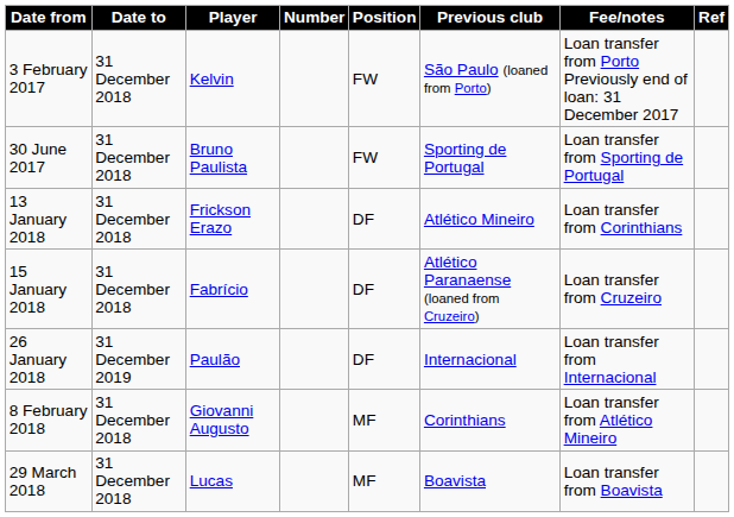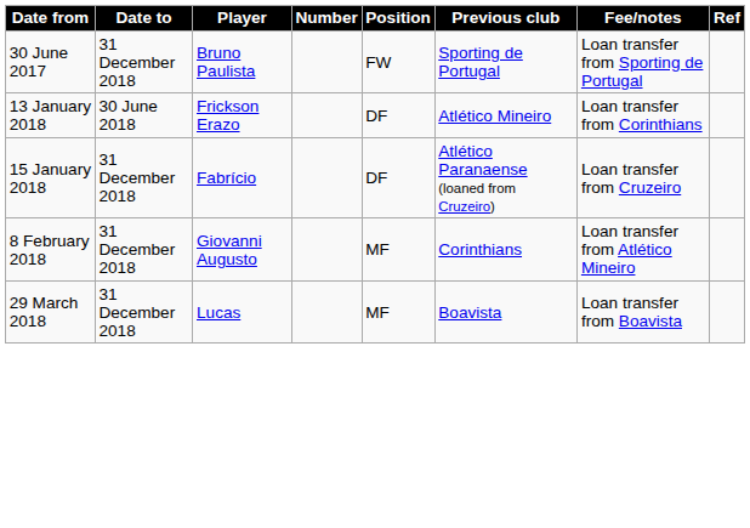- row: 3 February 2017 | 31 December 2018 | Kelvin | FW | São Paulo (loaned from Porto) | Loan transfer from Porto Previously end of loan: 31 December 2017
13 January 2018 | Date to: 31 December 2018 -> 30 June 2018
- row: 26 January 2018 | 31 December 2019 | Paulão | DF | Internacional | Loan transfer from Internacional
